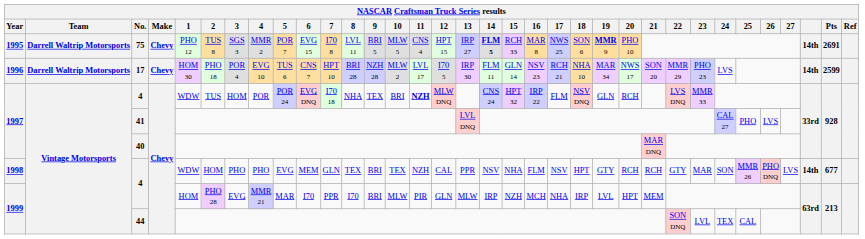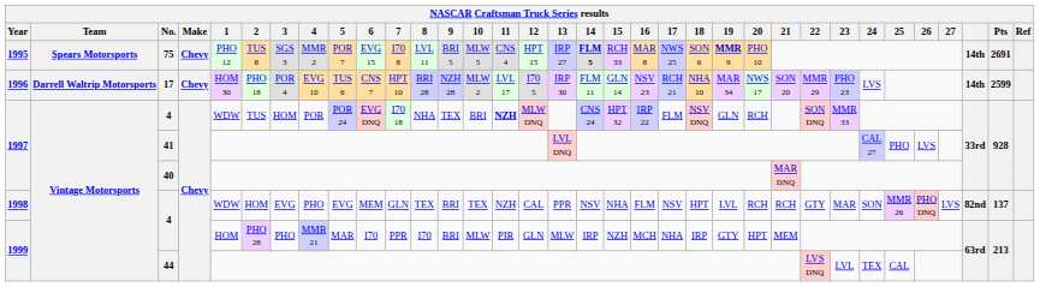75 | Team: Darrell Waltrip Motorsports -> Spears Motorsports
1997 / 4 | 22: LVS DNQ -> SON DNQ
1998 / 4 | 3: PHO -> EVG
1998 / 4 | 19: GTY -> LVL
1998 / 4 | column 32: 14th -> 82nd
1998 / 4 | Pts: 677 -> 137
1999 / 4 | 3: EVG -> PHO
1999 / 4 | 19: LVL -> GTY
44 | 22: SON DNQ -> LVS DNQ
